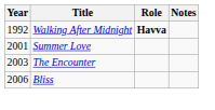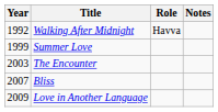Walking After Midnight | Role: bold -> normal
Summer Love | Year: 2001 -> 1999
Bliss | Year: 2006 -> 2007
+ row: 2009 | Love in Another Language
